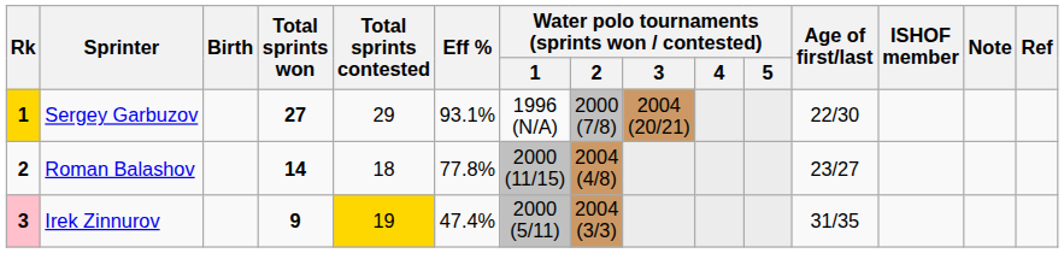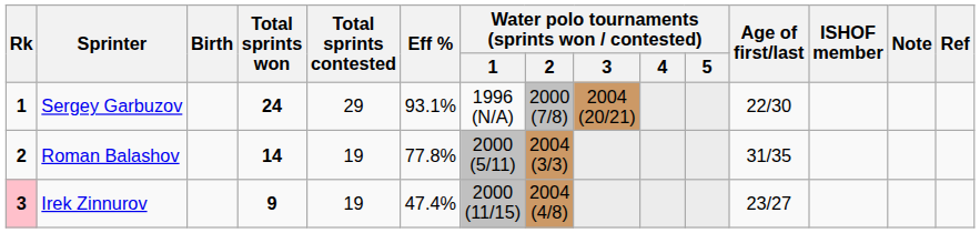Sergey Garbuzov | Rk: gold background -> no background
Sergey Garbuzov | Total sprints won: 27 -> 24
Roman Balashov | Total sprints contested: 18 -> 19
Roman Balashov | Water polo tournaments (sprints won / contested) / 1: 2000 (11/15) -> 2000 (5/11)
Roman Balashov | Water polo tournaments (sprints won / contested) / 2: 2004 (4/8) -> 2004 (3/3)
Roman Balashov | Age of first/last: 23/27 -> 31/35
Irek Zinnurov | Total sprints contested: gold background -> no background
Irek Zinnurov | Water polo tournaments (sprints won / contested) / 1: 2000 (5/11) -> 2000 (11/15)
Irek Zinnurov | Water polo tournaments (sprints won / contested) / 2: 2004 (3/3) -> 2004 (4/8)
Irek Zinnurov | Age of first/last: 31/35 -> 23/27
